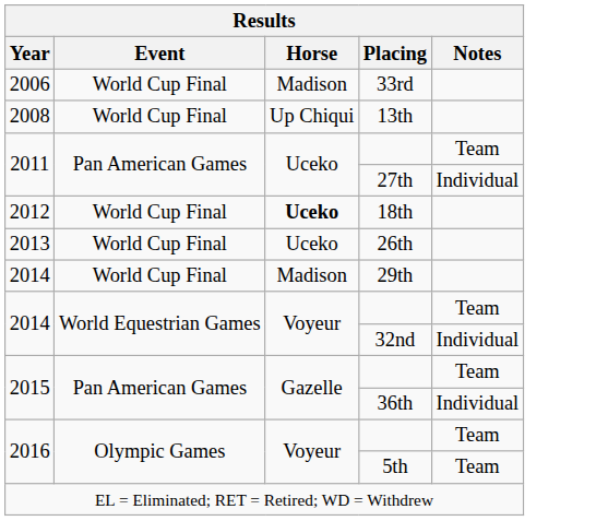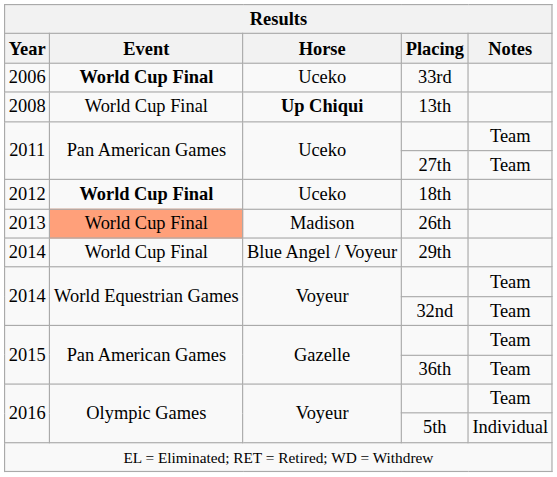33rd | Event: normal -> bold
33rd | Horse: Madison -> Uceko
13th | Horse: normal -> bold
27th | Notes: Individual -> Team
18th | Event: normal -> bold
18th | Horse: bold -> normal
26th | Event: no background -> lightsalmon background
26th | Horse: Uceko -> Madison
29th | Horse: Madison -> Blue Angel / Voyeur
32nd | Notes: Individual -> Team
36th | Notes: Individual -> Team
5th | Notes: Team -> Individual
